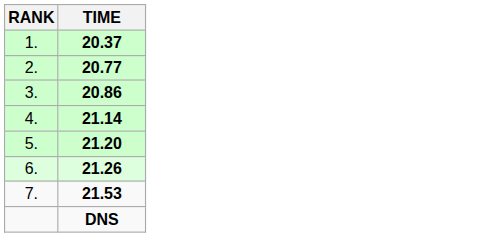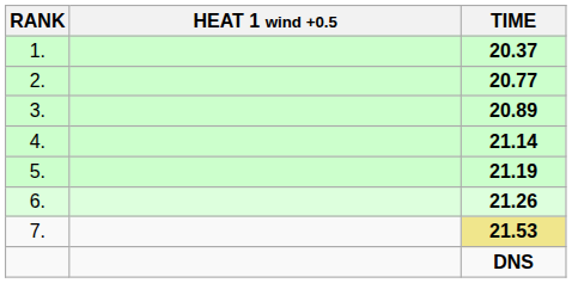+ column: HEAT 1 wind +0.5
3. | TIME: 20.86 -> 20.89
5. | TIME: 21.20 -> 21.19
7. | TIME: no background -> khaki background
